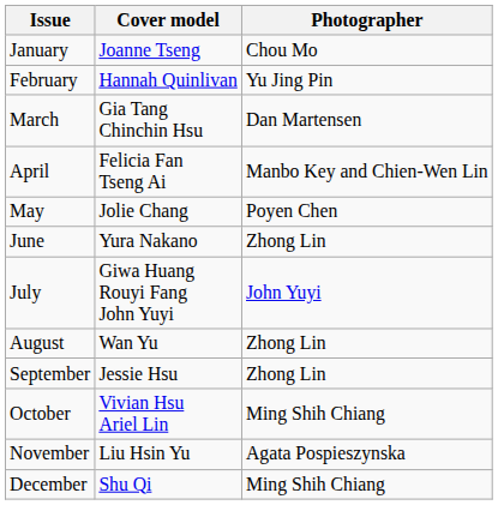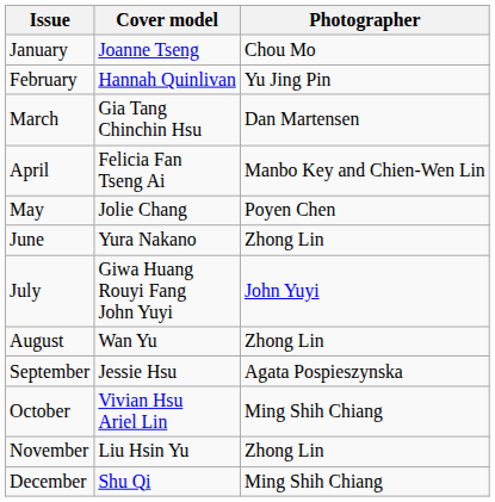September | Photographer: Zhong Lin -> Agata Pospieszynska
November | Photographer: Agata Pospieszynska -> Zhong Lin
